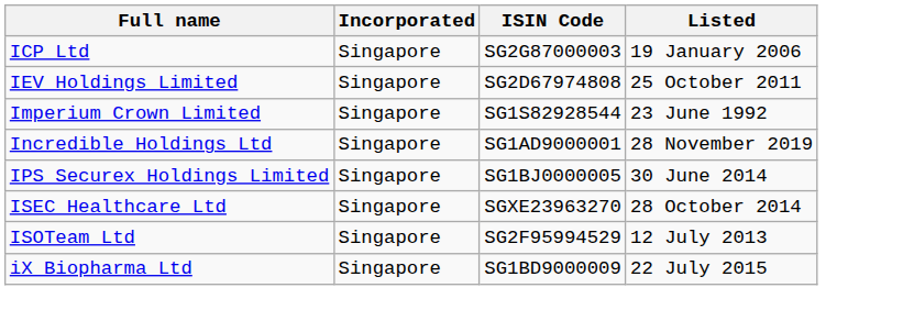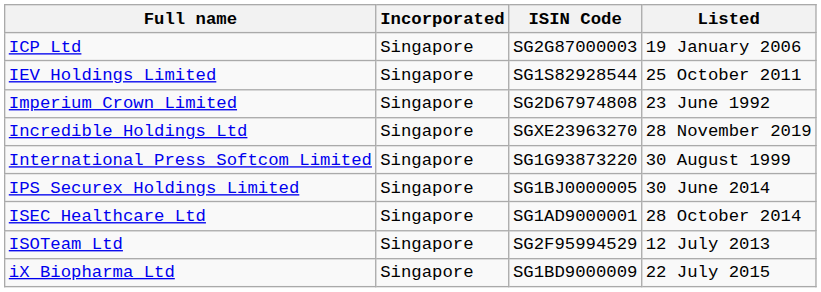IEV Holdings Limited | ISIN Code: SG2D67974808 -> SG1S82928544
Imperium Crown Limited | ISIN Code: SG1S82928544 -> SG2D67974808
Incredible Holdings Ltd | ISIN Code: SG1AD9000001 -> SGXE23963270
+ row: International Press Softcom Limited | Singapore | SG1G93873220 | 30 August 1999
ISEC Healthcare Ltd | ISIN Code: SGXE23963270 -> SG1AD9000001
